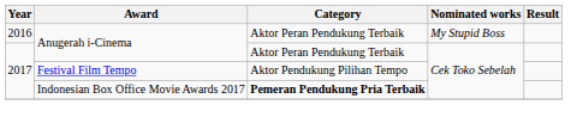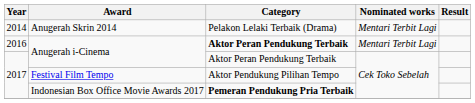+ row: 2014 | Anugerah Skrin 2014 | Pelakon Lelaki Terbaik (Drama) | Mentari Terbit Lagi
2016 / Anugerah i-Cinema | Category: normal -> bold
2016 / Anugerah i-Cinema | Nominated works: My Stupid Boss -> Mentari Terbit Lagi
